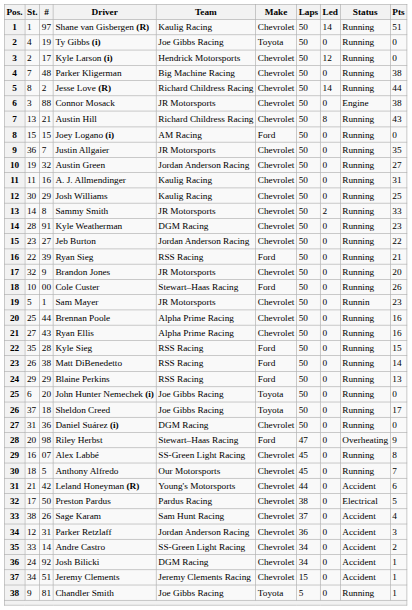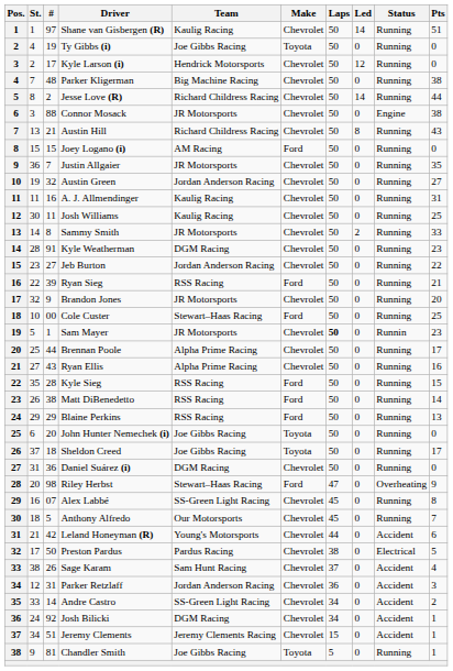Josh Williams | #: 29 -> 11
Cole Custer | Pts: 26 -> 25
Sam Mayer | Laps: normal -> bold
Brennan Poole | Pts: 16 -> 17
